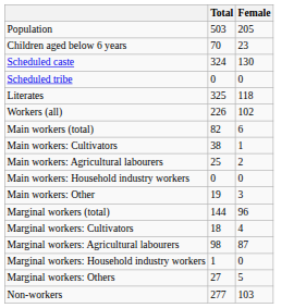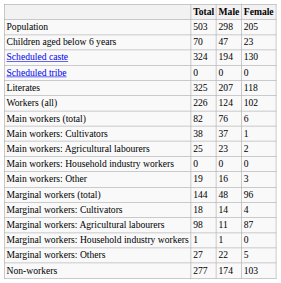+ column: Male | 298 | 47 | 194 | 0 | 207 | 124 | 76 | 37 | 23 | 0 | 16 | 48 | 14 | 11 | 1 | 22 | 174
